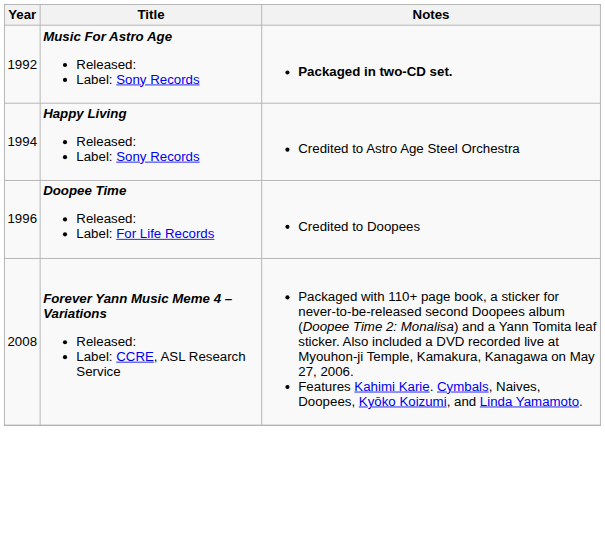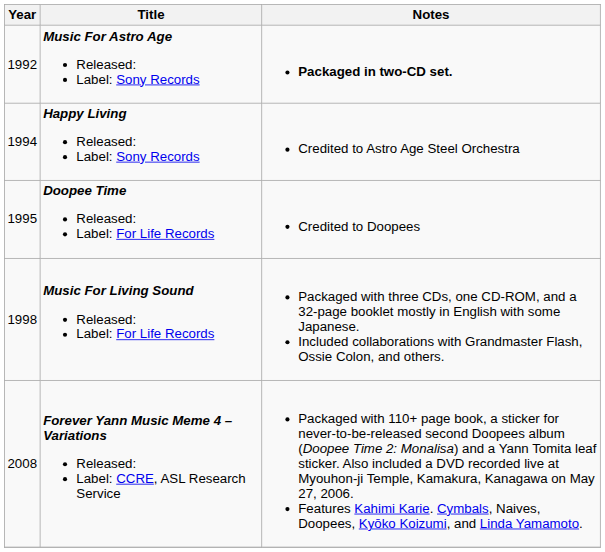Doopee Time Released: Label: For Life Records | Year: 1996 -> 1995
+ row: 1998 | Music For Living Sound Released: Label: For Life Records | Packaged with three CDs, one CD-ROM, and a 32-page booklet mostly in English with some Japanese. Included collaborations with Grandmaster Flash, Ossie Colon, and others.
